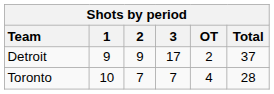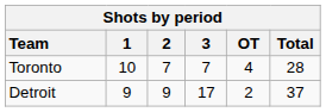rows swapped: Detroit <-> Toronto
